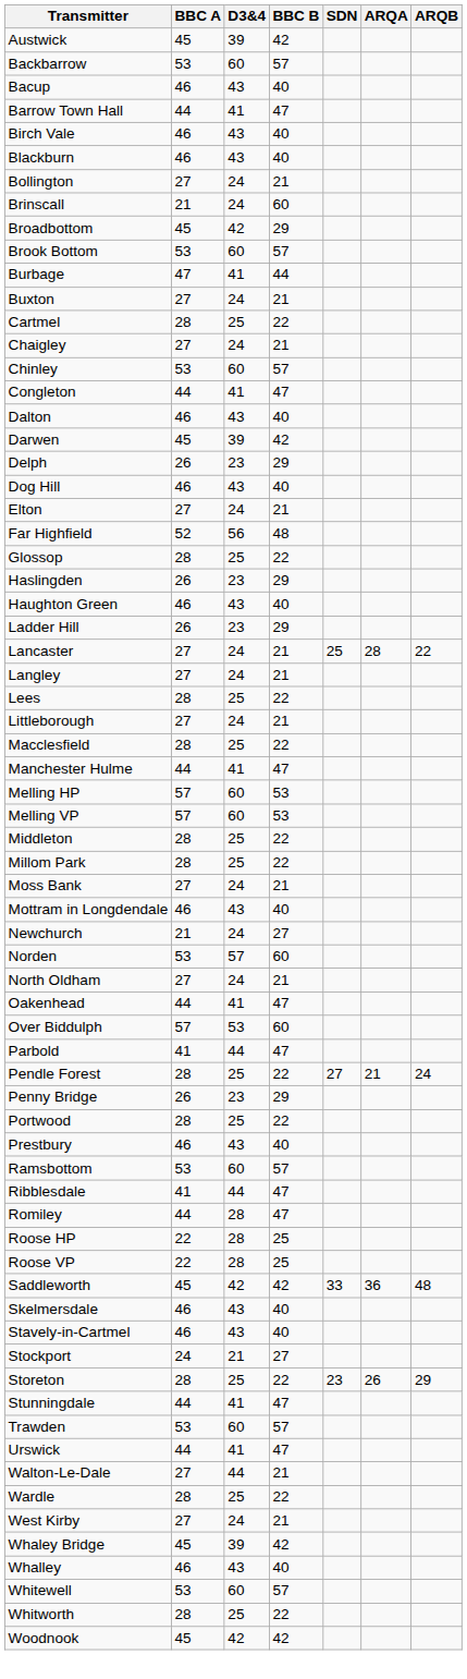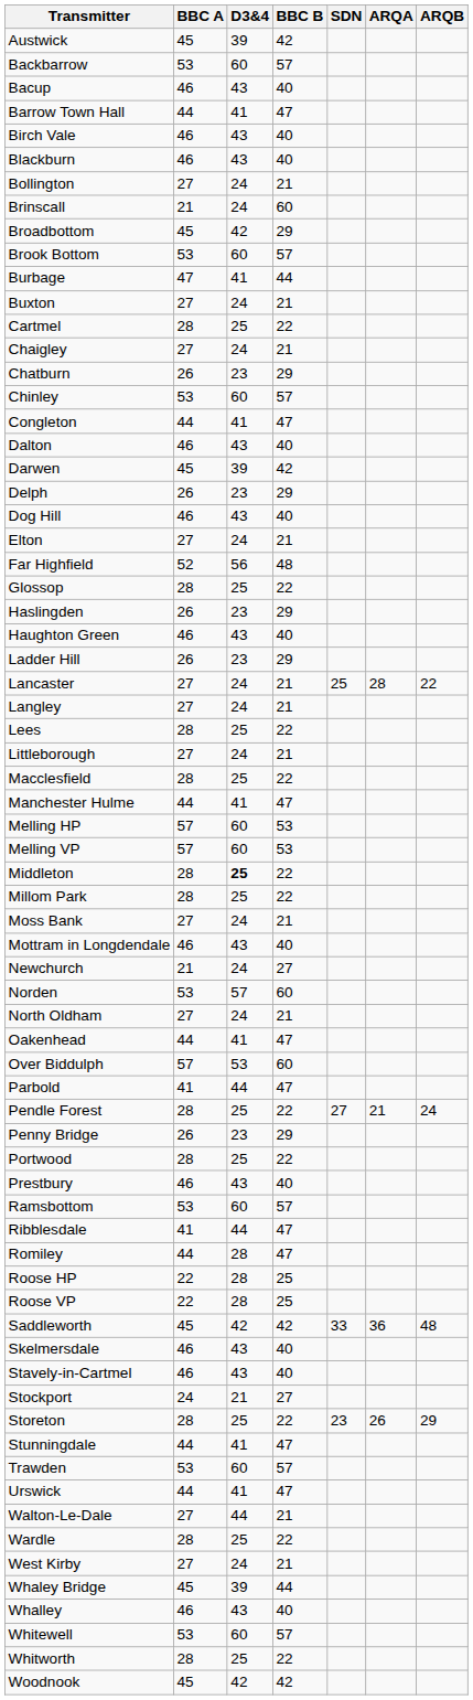+ row: Chatburn | 26 | 23 | 29
Middleton | D3&4: normal -> bold
Whaley Bridge | BBC B: 42 -> 44
